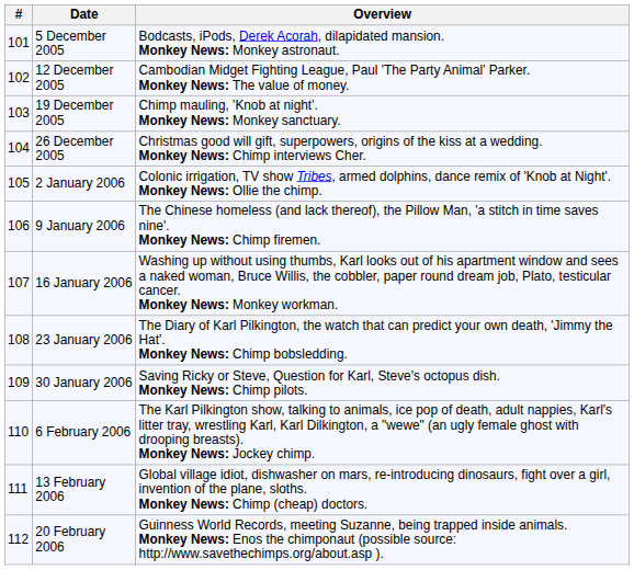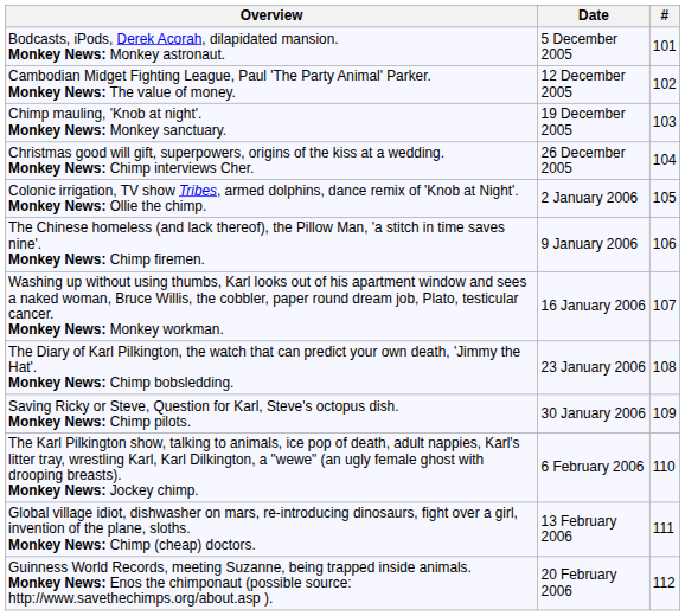columns swapped: # <-> Overview
